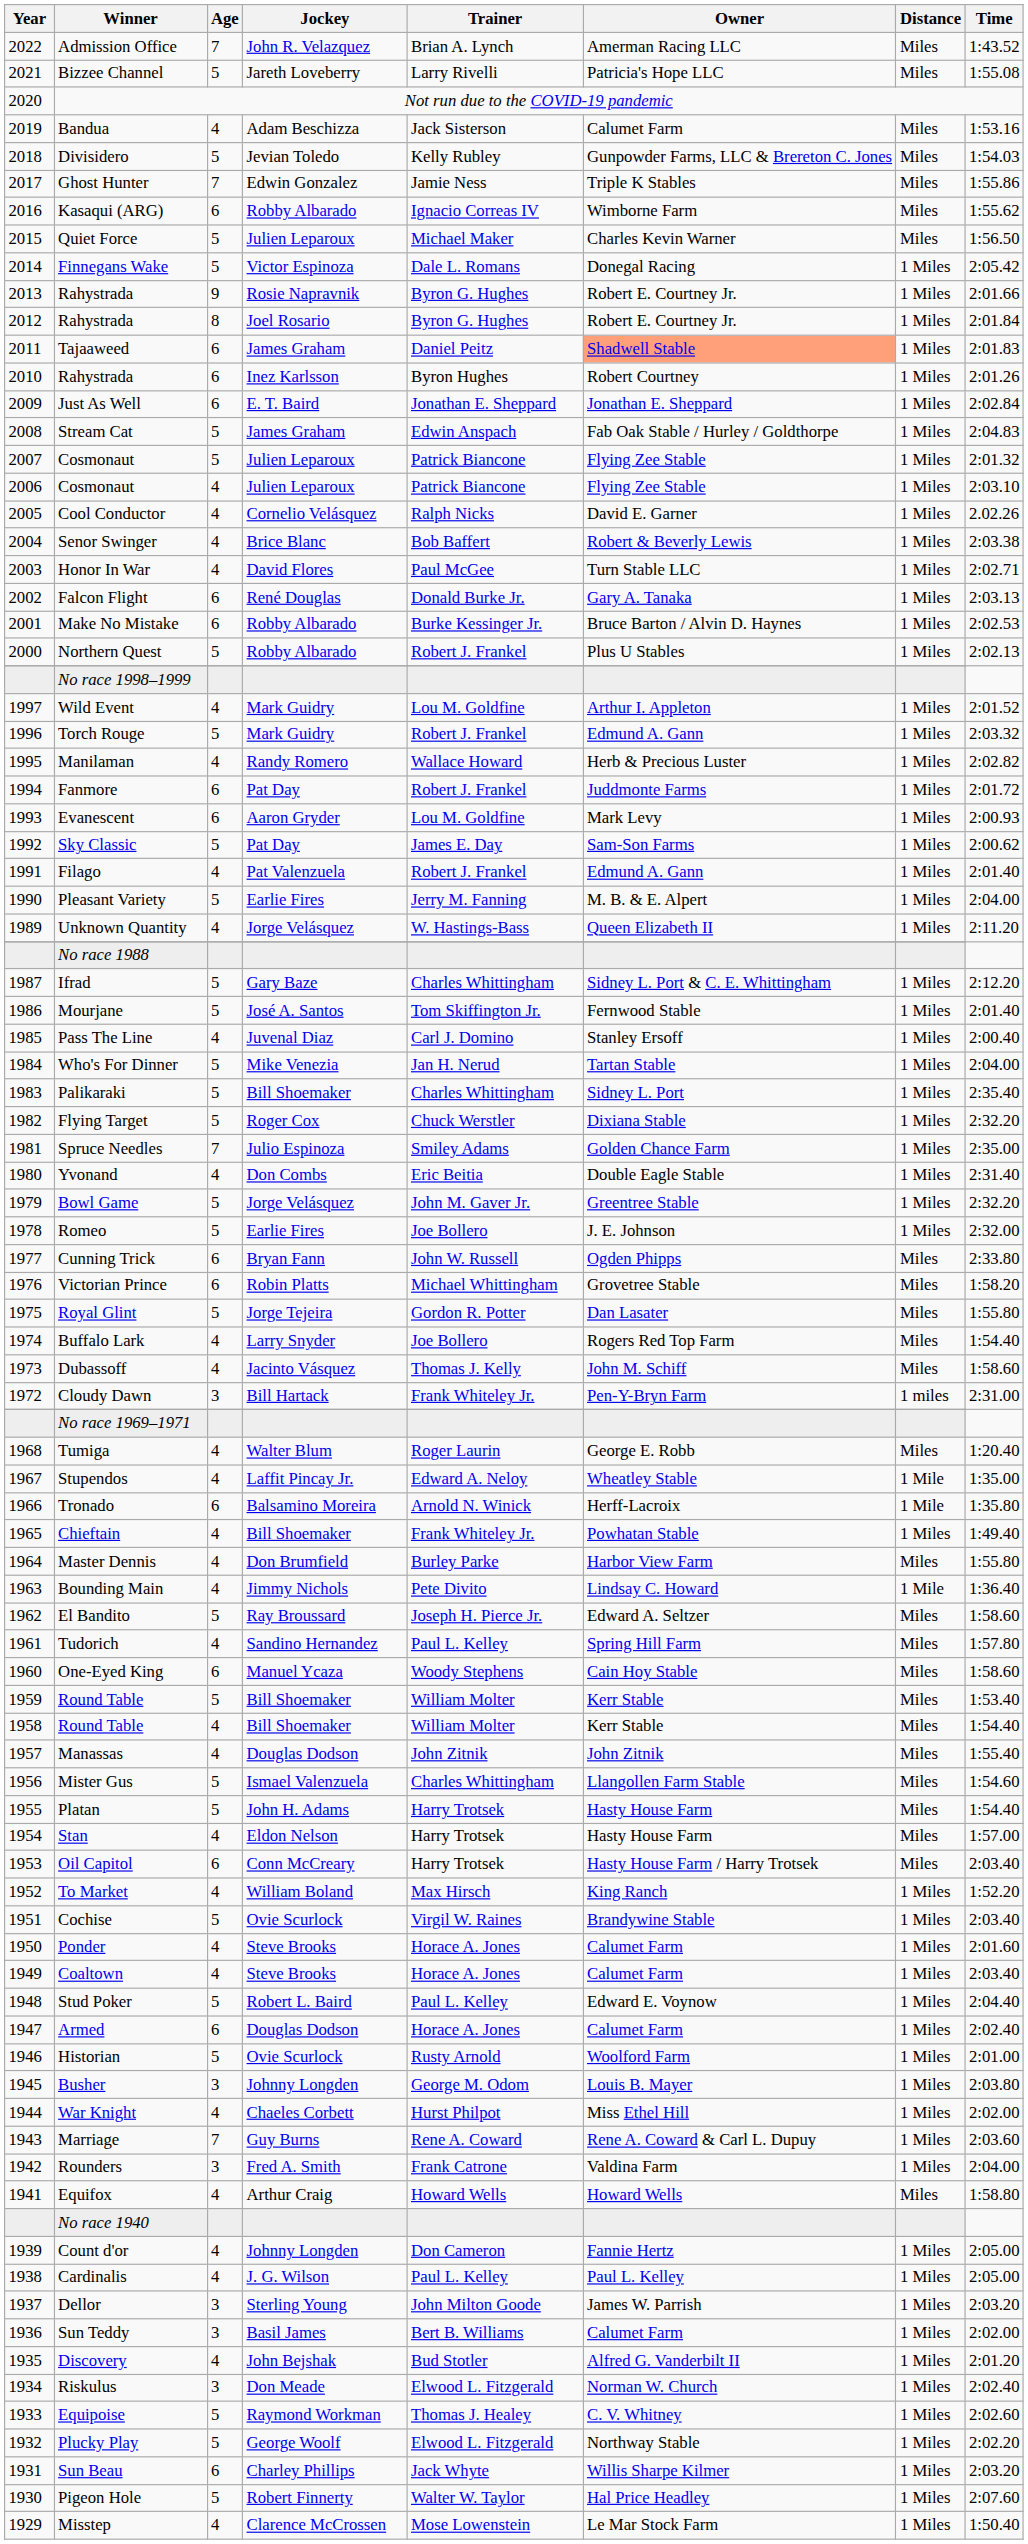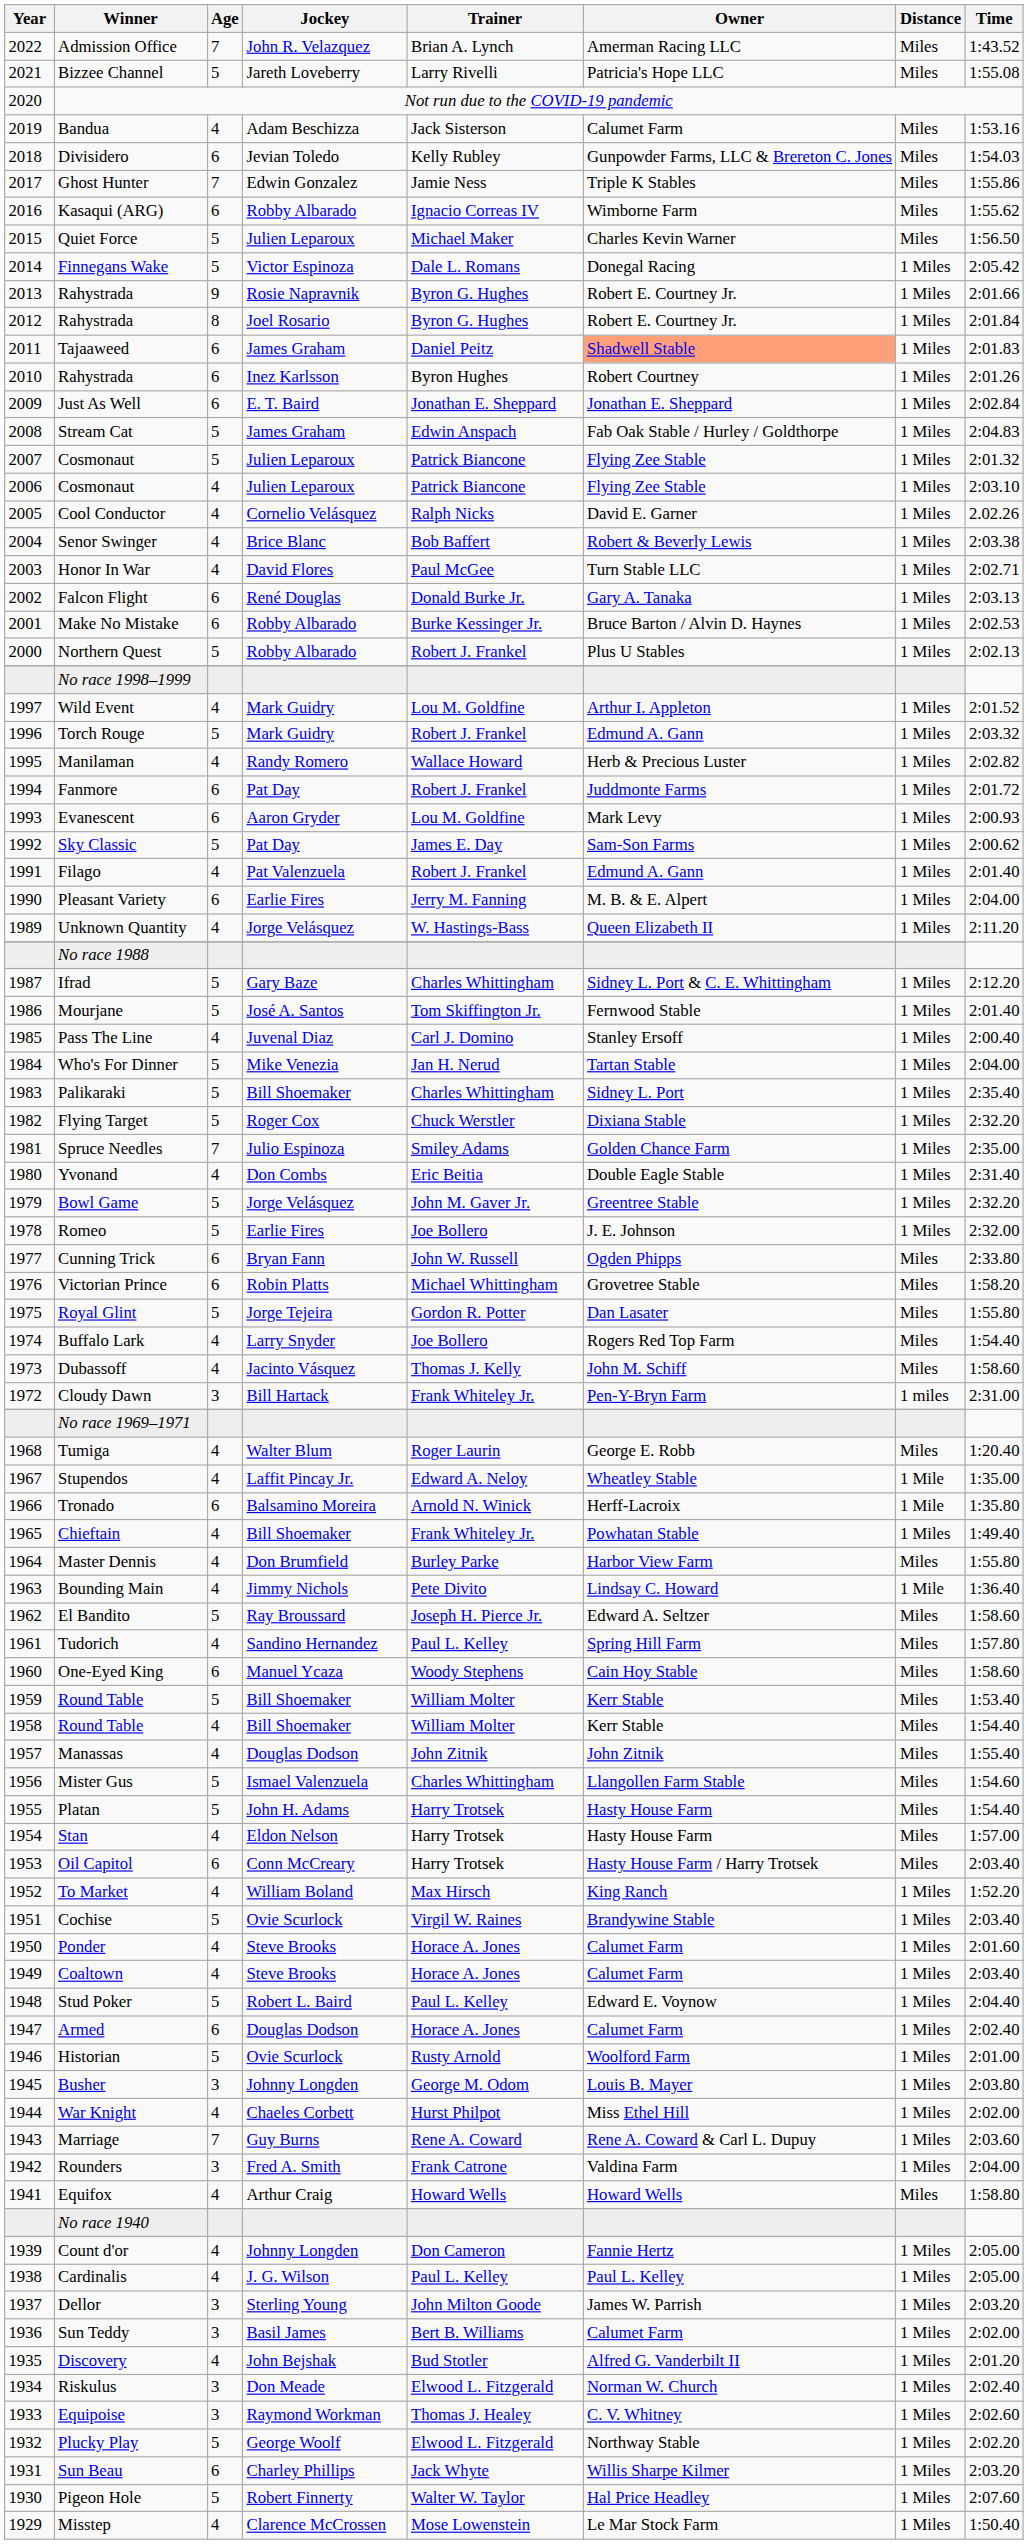Divisidero | Age: 5 -> 6
Pleasant Variety | Age: 5 -> 6
Equipoise | Age: 5 -> 3
